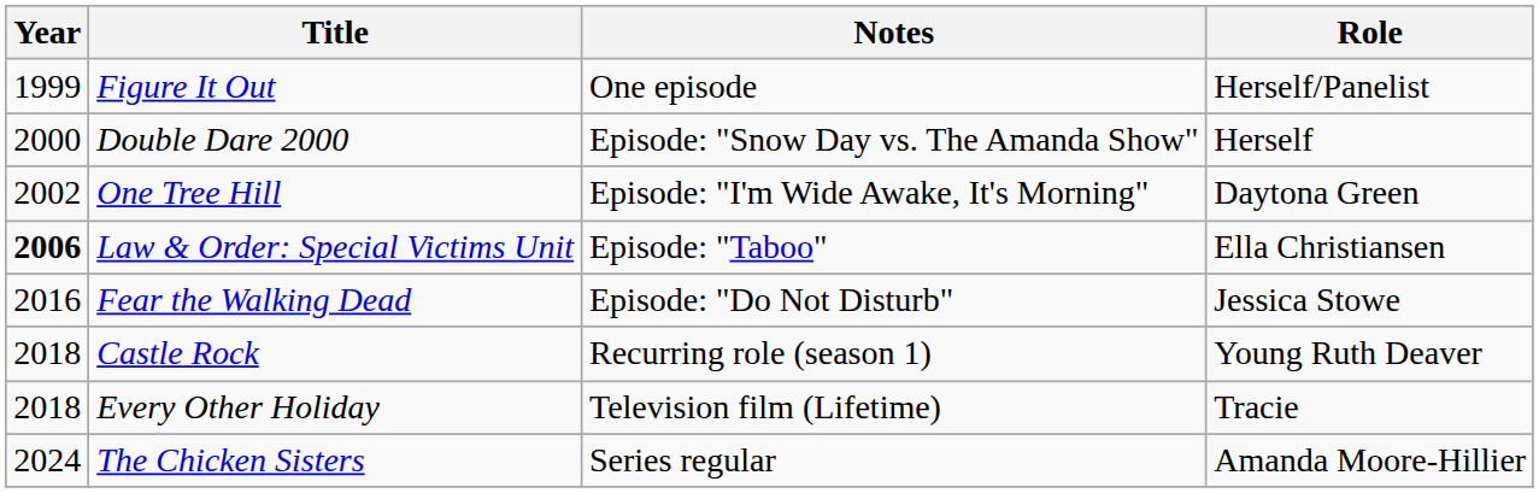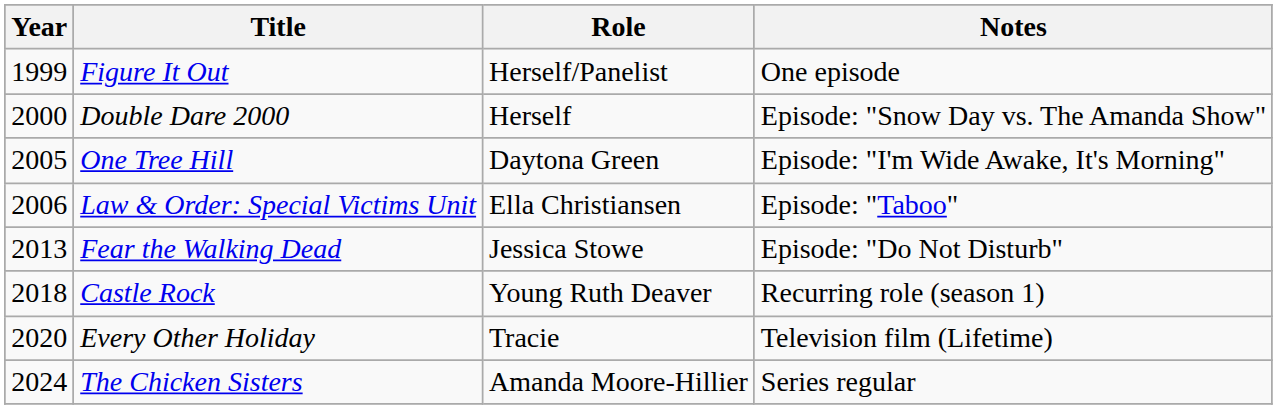columns swapped: Role <-> Notes
One Tree Hill | Year: 2002 -> 2005
Law & Order: Special Victims Unit | Year: bold -> normal
Fear the Walking Dead | Year: 2016 -> 2013
Every Other Holiday | Year: 2018 -> 2020
